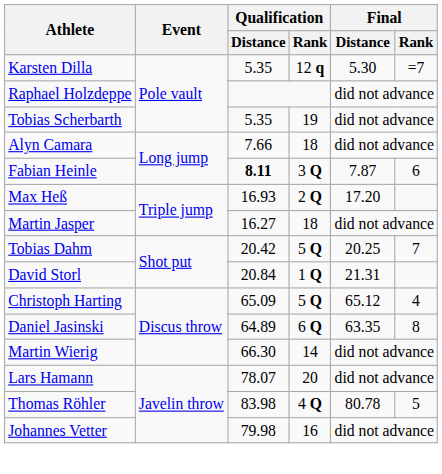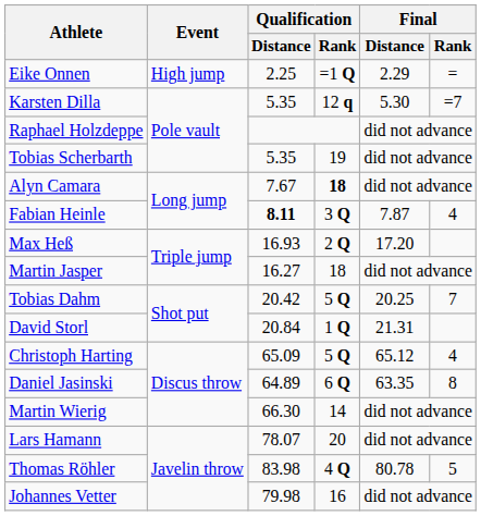+ row: Eike Onnen | High jump | 2.25 | =1 Q | 2.29 | =
Alyn Camara | Qualification / Distance: 7.66 -> 7.67
Alyn Camara | Qualification / Rank: normal -> bold
Fabian Heinle | Final / Rank: 6 -> 4
